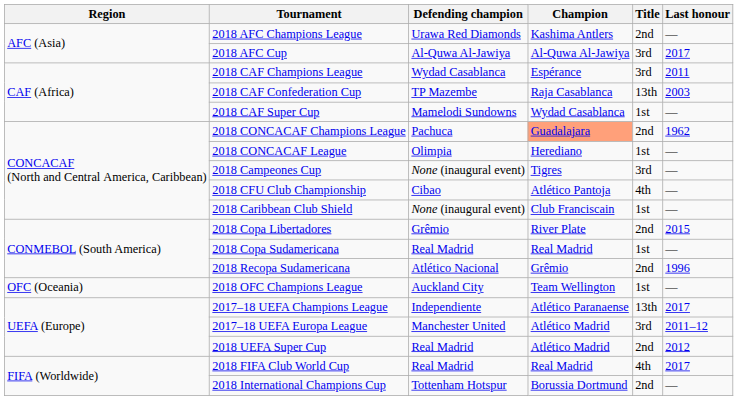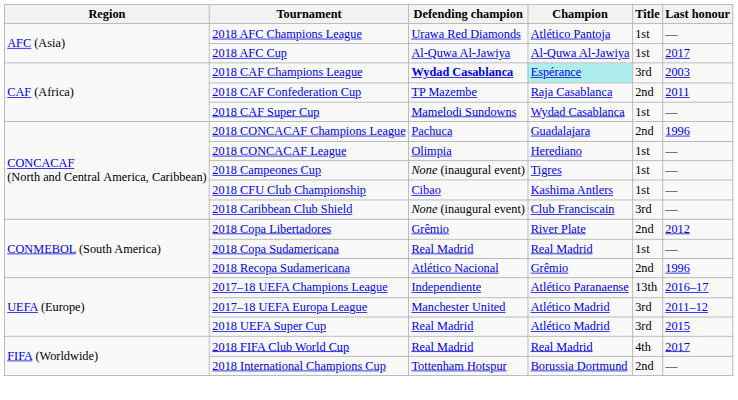2018 AFC Champions League | Champion: Kashima Antlers -> Atlético Pantoja
2018 AFC Champions League | Title: 2nd -> 1st
2018 AFC Cup | Title: 3rd -> 1st
2018 CAF Champions League | Defending champion: normal -> bold
2018 CAF Champions League | Champion: no background -> paleturquoise background
2018 CAF Champions League | Last honour: 2011 -> 2003
2018 CAF Confederation Cup | Title: 13th -> 2nd
2018 CAF Confederation Cup | Last honour: 2003 -> 2011
2018 CONCACAF Champions League | Champion: lightsalmon background -> no background
2018 CONCACAF Champions League | Last honour: 1962 -> 1996
2018 Campeones Cup | Title: 3rd -> 1st
2018 CFU Club Championship | Champion: Atlético Pantoja -> Kashima Antlers
2018 CFU Club Championship | Title: 4th -> 1st
2018 Caribbean Club Shield | Title: 1st -> 3rd
2018 Copa Libertadores | Last honour: 2015 -> 2012
- row: OFC (Oceania) | 2018 OFC Champions League | Auckland City | Team Wellington | 1st | —
2017–18 UEFA Champions League | Last honour: 2017 -> 2016–17
2018 UEFA Super Cup | Title: 2nd -> 3rd
2018 UEFA Super Cup | Last honour: 2012 -> 2015
